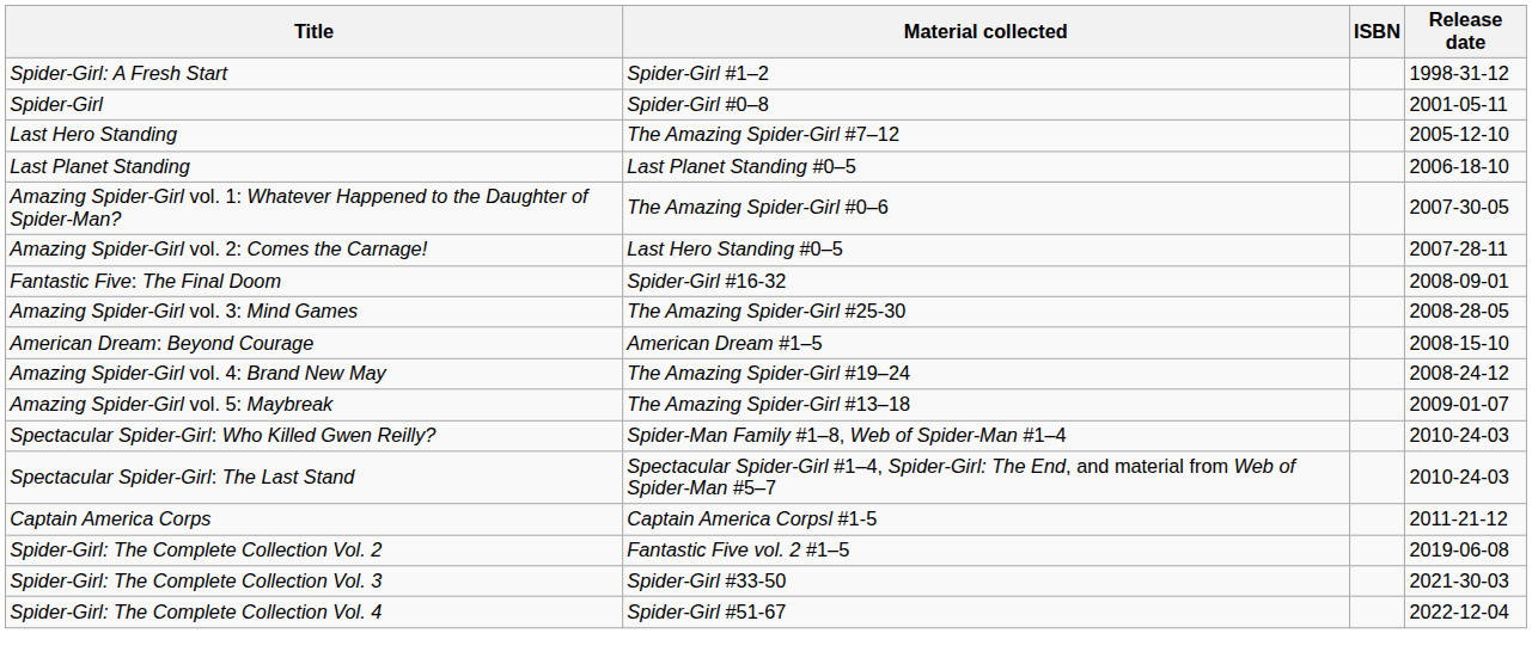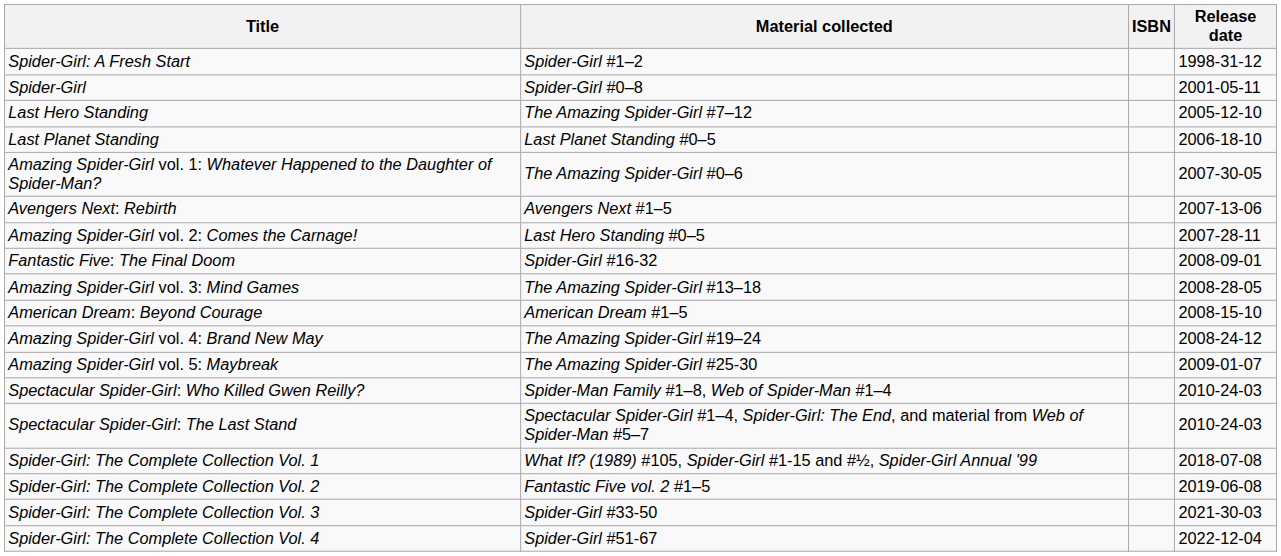+ row: Avengers Next: Rebirth | Avengers Next #1–5 | 2007-13-06
Amazing Spider-Girl vol. 3: Mind Games | Material collected: The Amazing Spider-Girl #25-30 -> The Amazing Spider-Girl #13–18
Amazing Spider-Girl vol. 5: Maybreak | Material collected: The Amazing Spider-Girl #13–18 -> The Amazing Spider-Girl #25-30
- row: Captain America Corps | Captain America Corpsl #1-5 | 2011-21-12
+ row: Spider-Girl: The Complete Collection Vol. 1 | What If? (1989) #105, Spider-Girl #1-15 and #½, Spider-Girl Annual '99 | 2018-07-08
